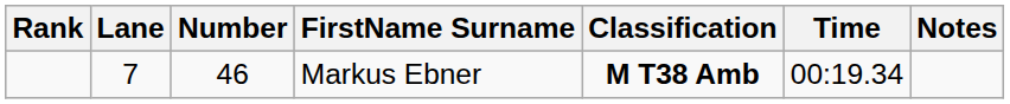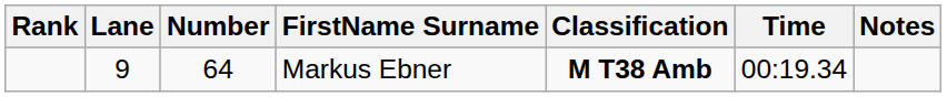Markus Ebner | Lane: 7 -> 9
Markus Ebner | Number: 46 -> 64
